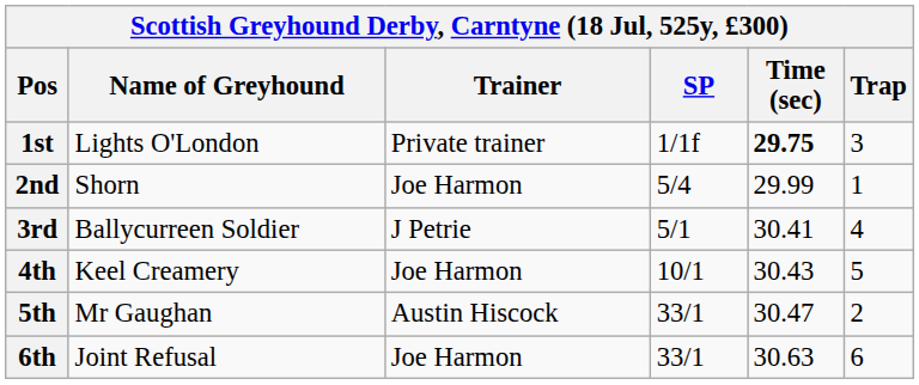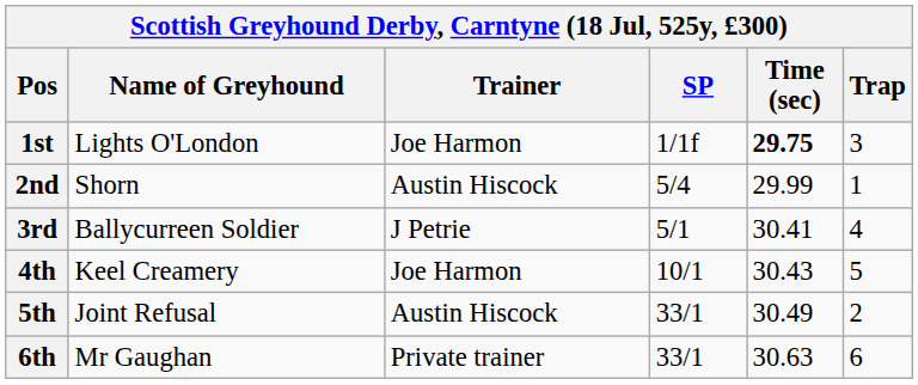1st | Trainer: Private trainer -> Joe Harmon
2nd | Trainer: Joe Harmon -> Austin Hiscock
5th | Name of Greyhound: Mr Gaughan -> Joint Refusal
5th | Time (sec): 30.47 -> 30.49
6th | Name of Greyhound: Joint Refusal -> Mr Gaughan
6th | Trainer: Joe Harmon -> Private trainer
